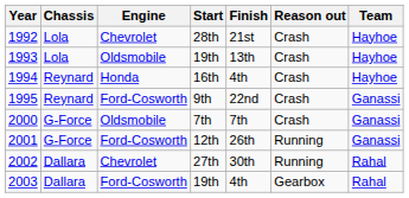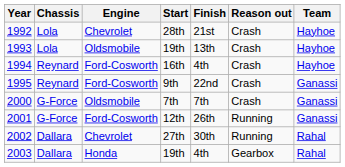1994 | Engine: Honda -> Ford-Cosworth
2003 | Engine: Ford-Cosworth -> Honda
